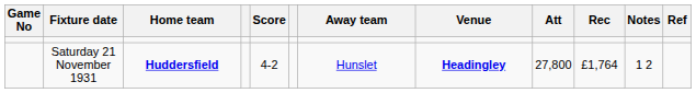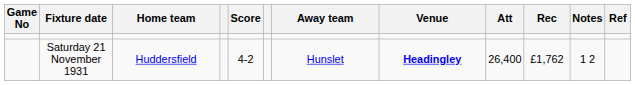Saturday 21 November 1931 | Home team: bold -> normal
Saturday 21 November 1931 | Att: 27,800 -> 26,400
Saturday 21 November 1931 | Rec: £1,764 -> £1,762
